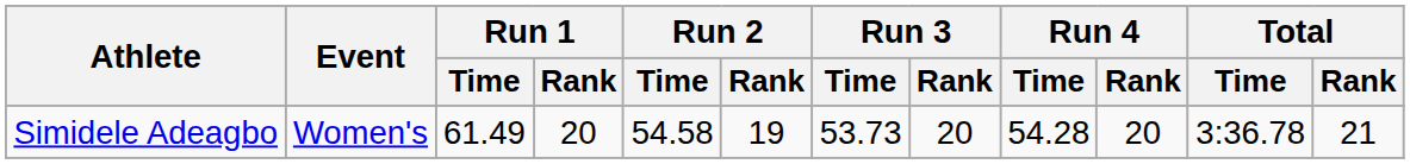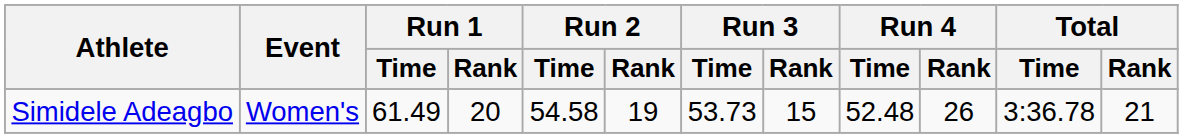Simidele Adeagbo | Run 3 / Rank: 20 -> 15
Simidele Adeagbo | Run 4 / Time: 54.28 -> 52.48
Simidele Adeagbo | Run 4 / Rank: 20 -> 26
